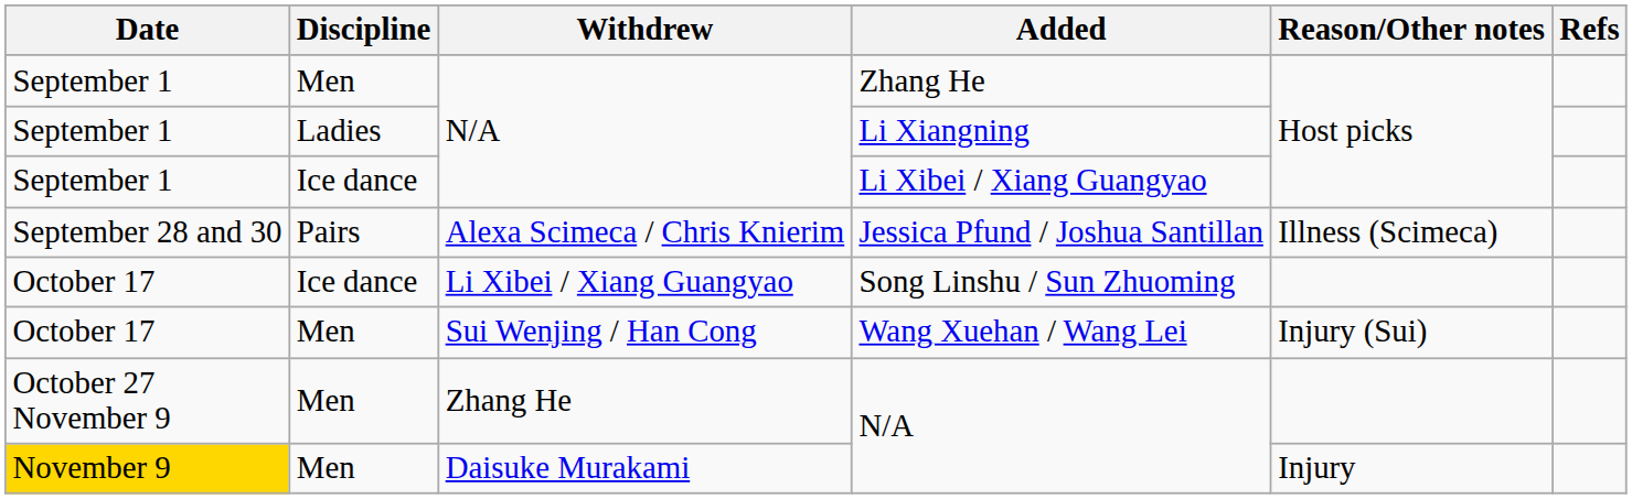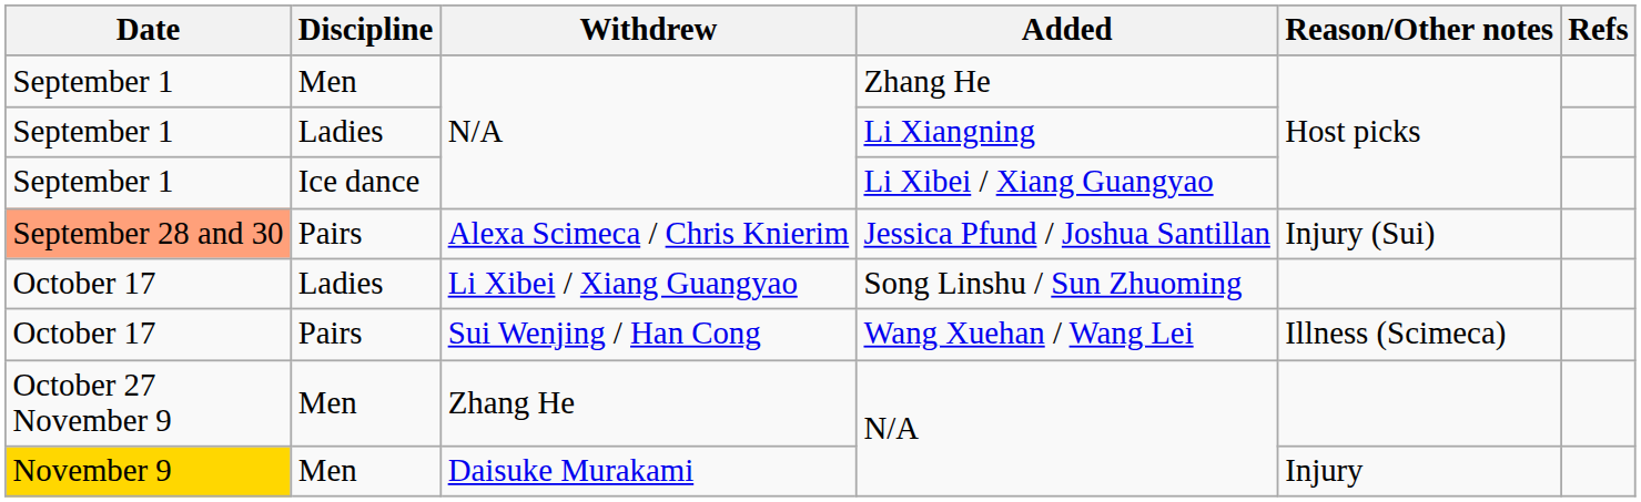Jessica Pfund / Joshua Santillan | Date: no background -> lightsalmon background
Jessica Pfund / Joshua Santillan | Reason/Other notes: Illness (Scimeca) -> Injury (Sui)
Song Linshu / Sun Zhuoming | Discipline: Ice dance -> Ladies
Wang Xuehan / Wang Lei | Discipline: Men -> Pairs
Wang Xuehan / Wang Lei | Reason/Other notes: Injury (Sui) -> Illness (Scimeca)
